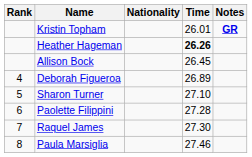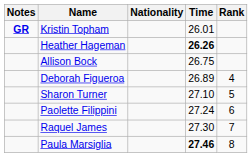columns swapped: Rank <-> Notes
Allison Bock | Time: 26.45 -> 26.75
Paolette Filippini | Time: 27.28 -> 27.24
Paula Marsiglia | Time: normal -> bold
